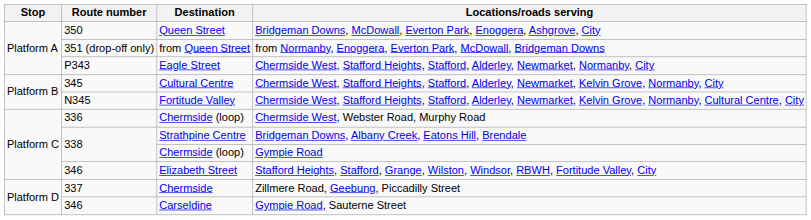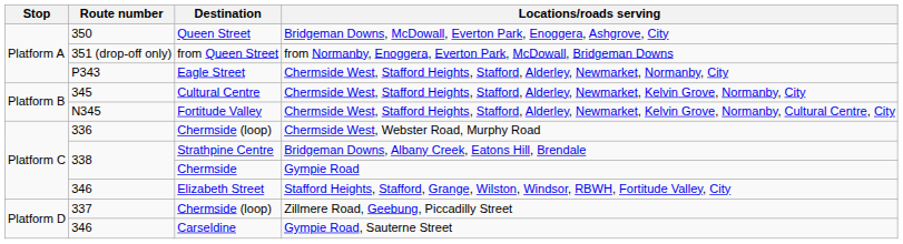Gympie Road | Destination: Chermside (loop) -> Chermside
Zillmere Road, Geebung, Piccadilly Street | Destination: Chermside -> Chermside (loop)
